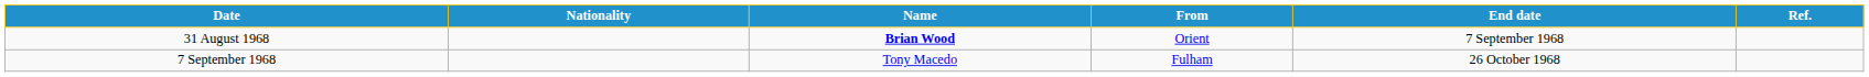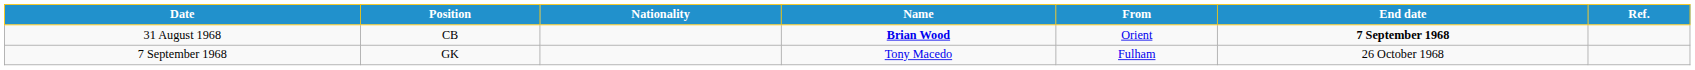+ column: Position | CB | GK
31 August 1968 | End date: normal -> bold
